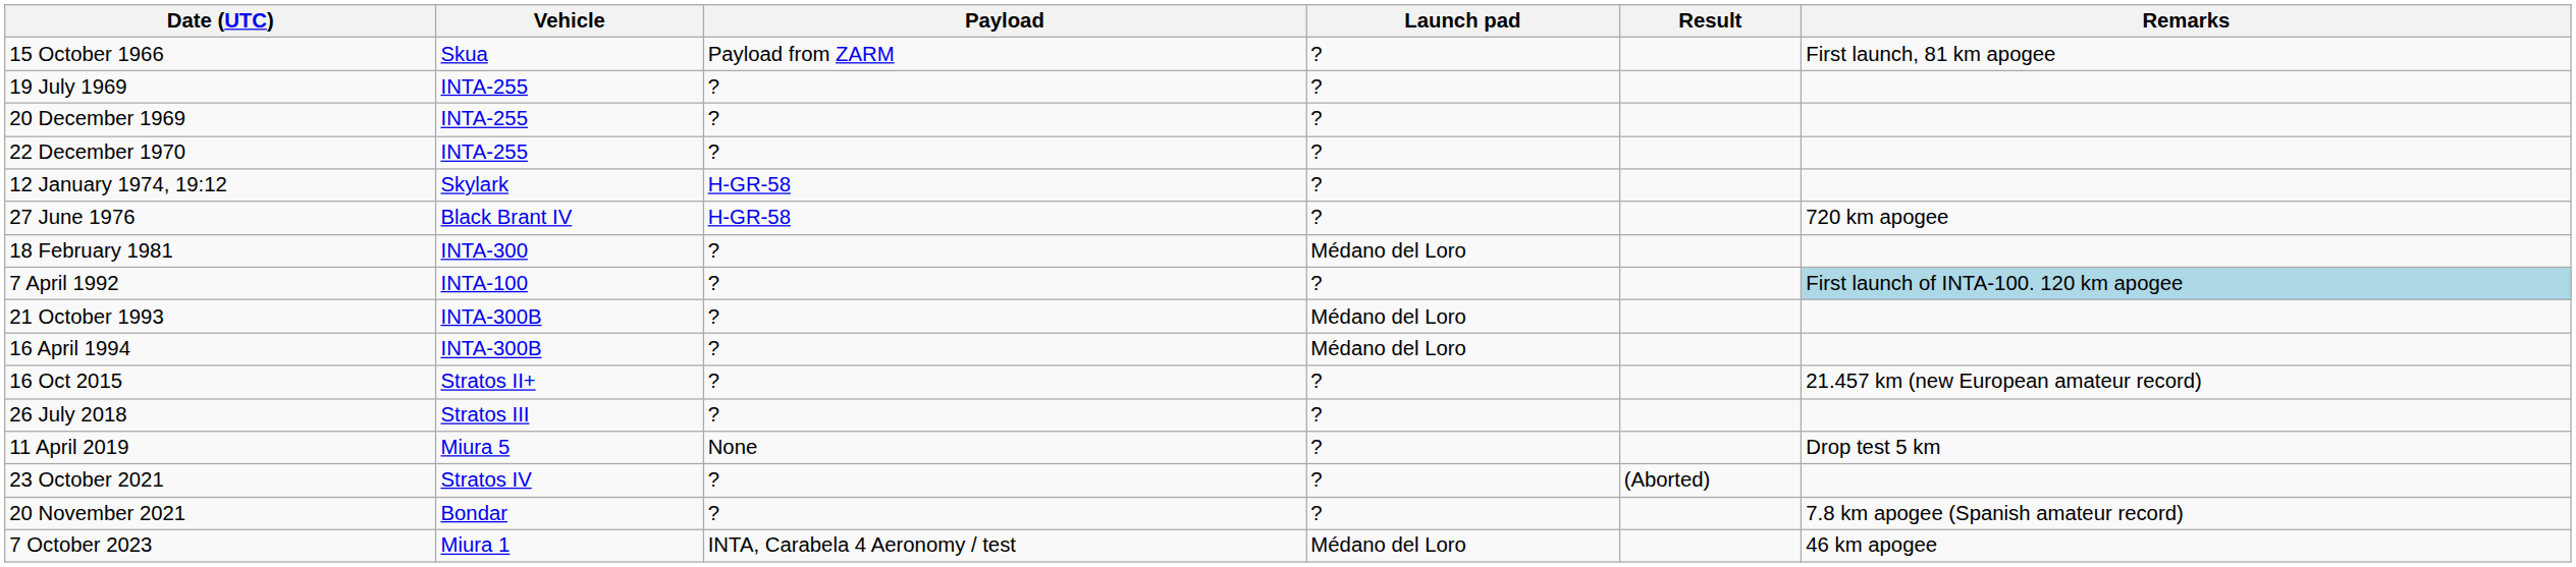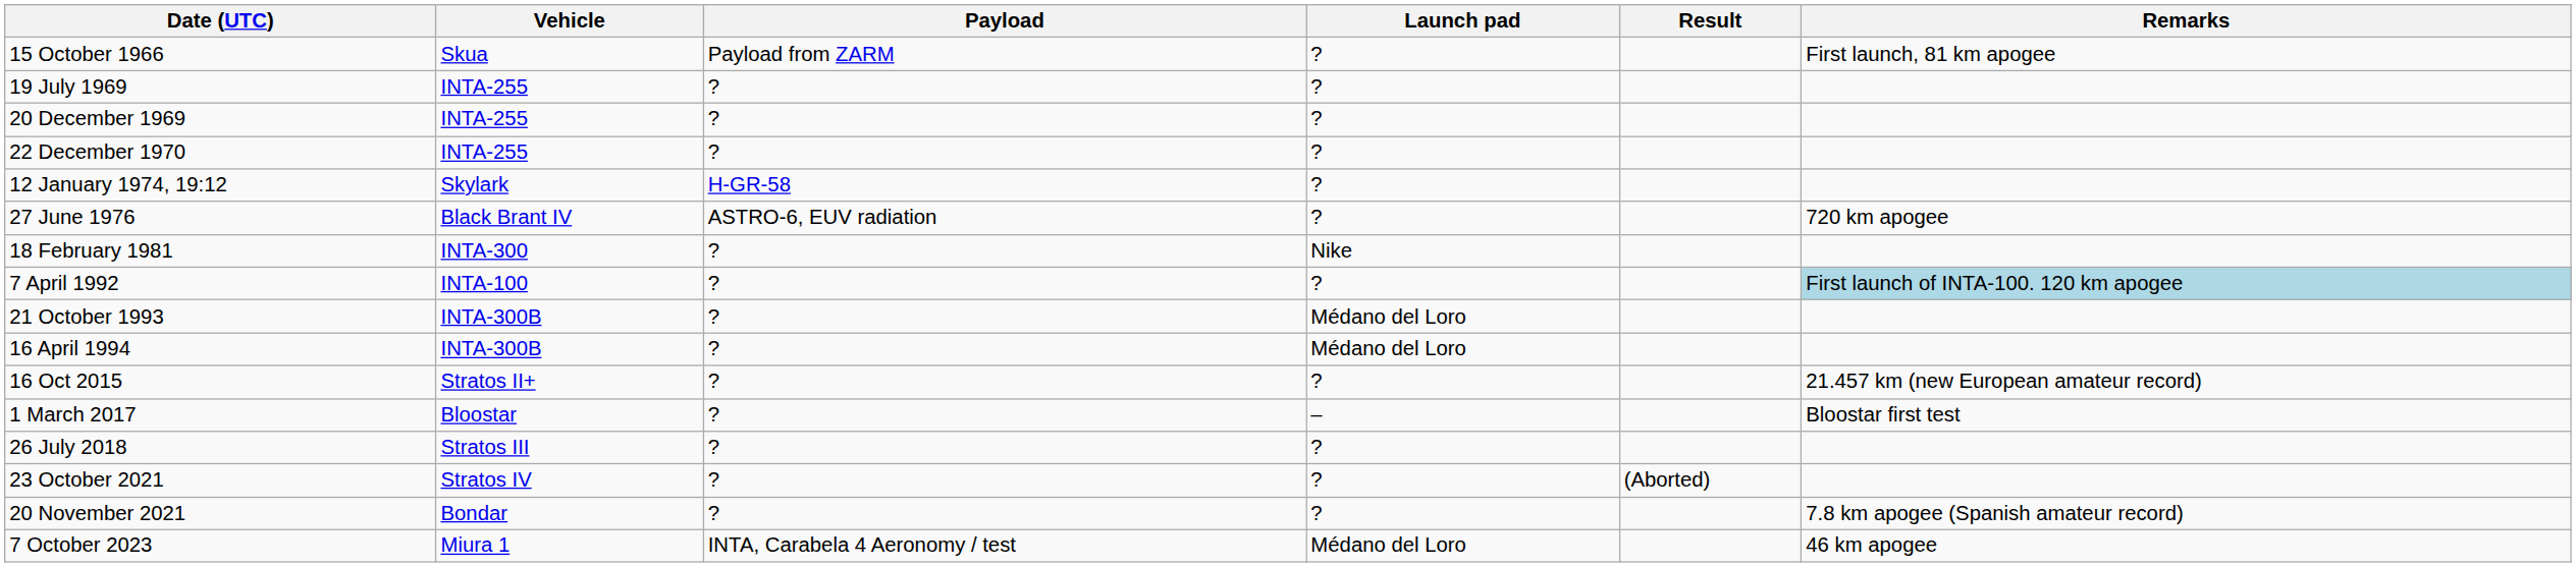27 June 1976 | Payload: H-GR-58 -> ASTRO-6, EUV radiation
18 February 1981 | Launch pad: Médano del Loro -> Nike
+ row: 1 March 2017 | Bloostar | ? | – | Bloostar first test
- row: 11 April 2019 | Miura 5 | None | ? | Drop test 5 km
